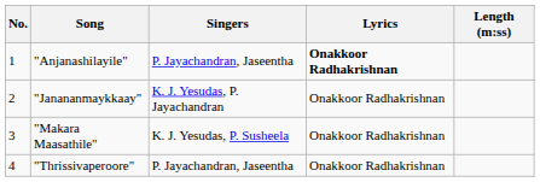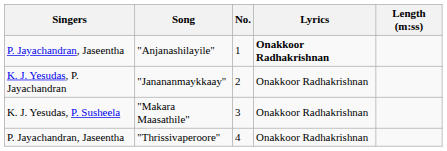columns swapped: No. <-> Singers
